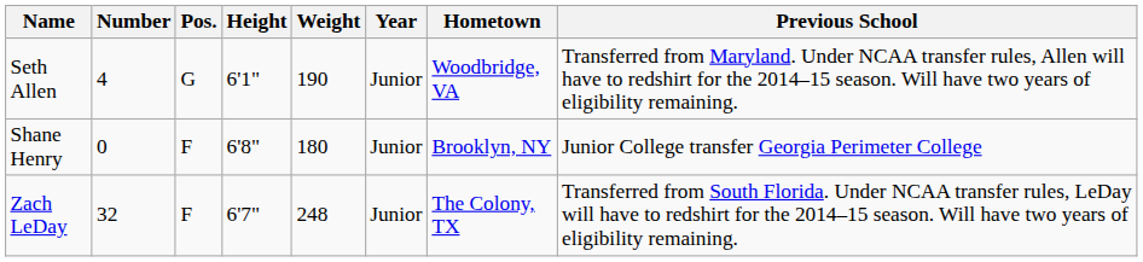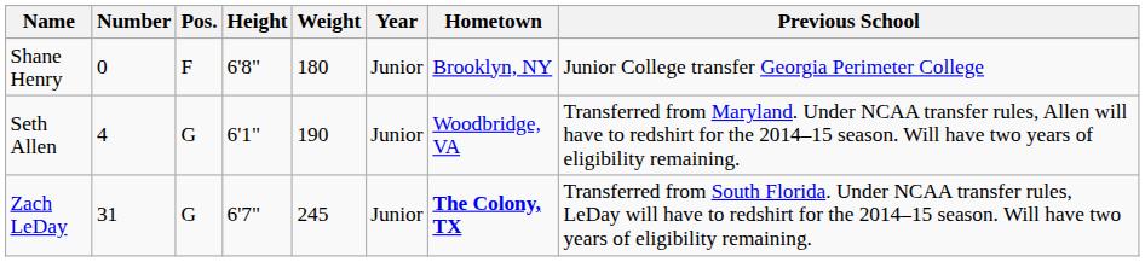rows swapped: Shane Henry <-> Seth Allen
Zach LeDay | Number: 32 -> 31
Zach LeDay | Pos.: F -> G
Zach LeDay | Weight: 248 -> 245
Zach LeDay | Hometown: normal -> bold
